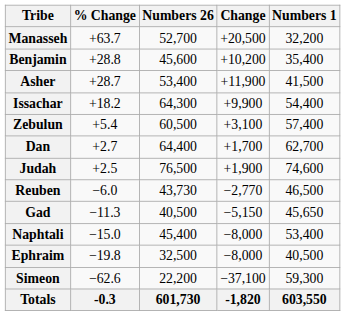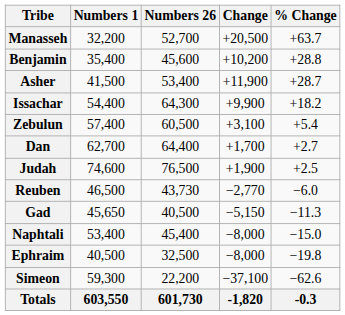columns swapped: Numbers 1 <-> % Change
